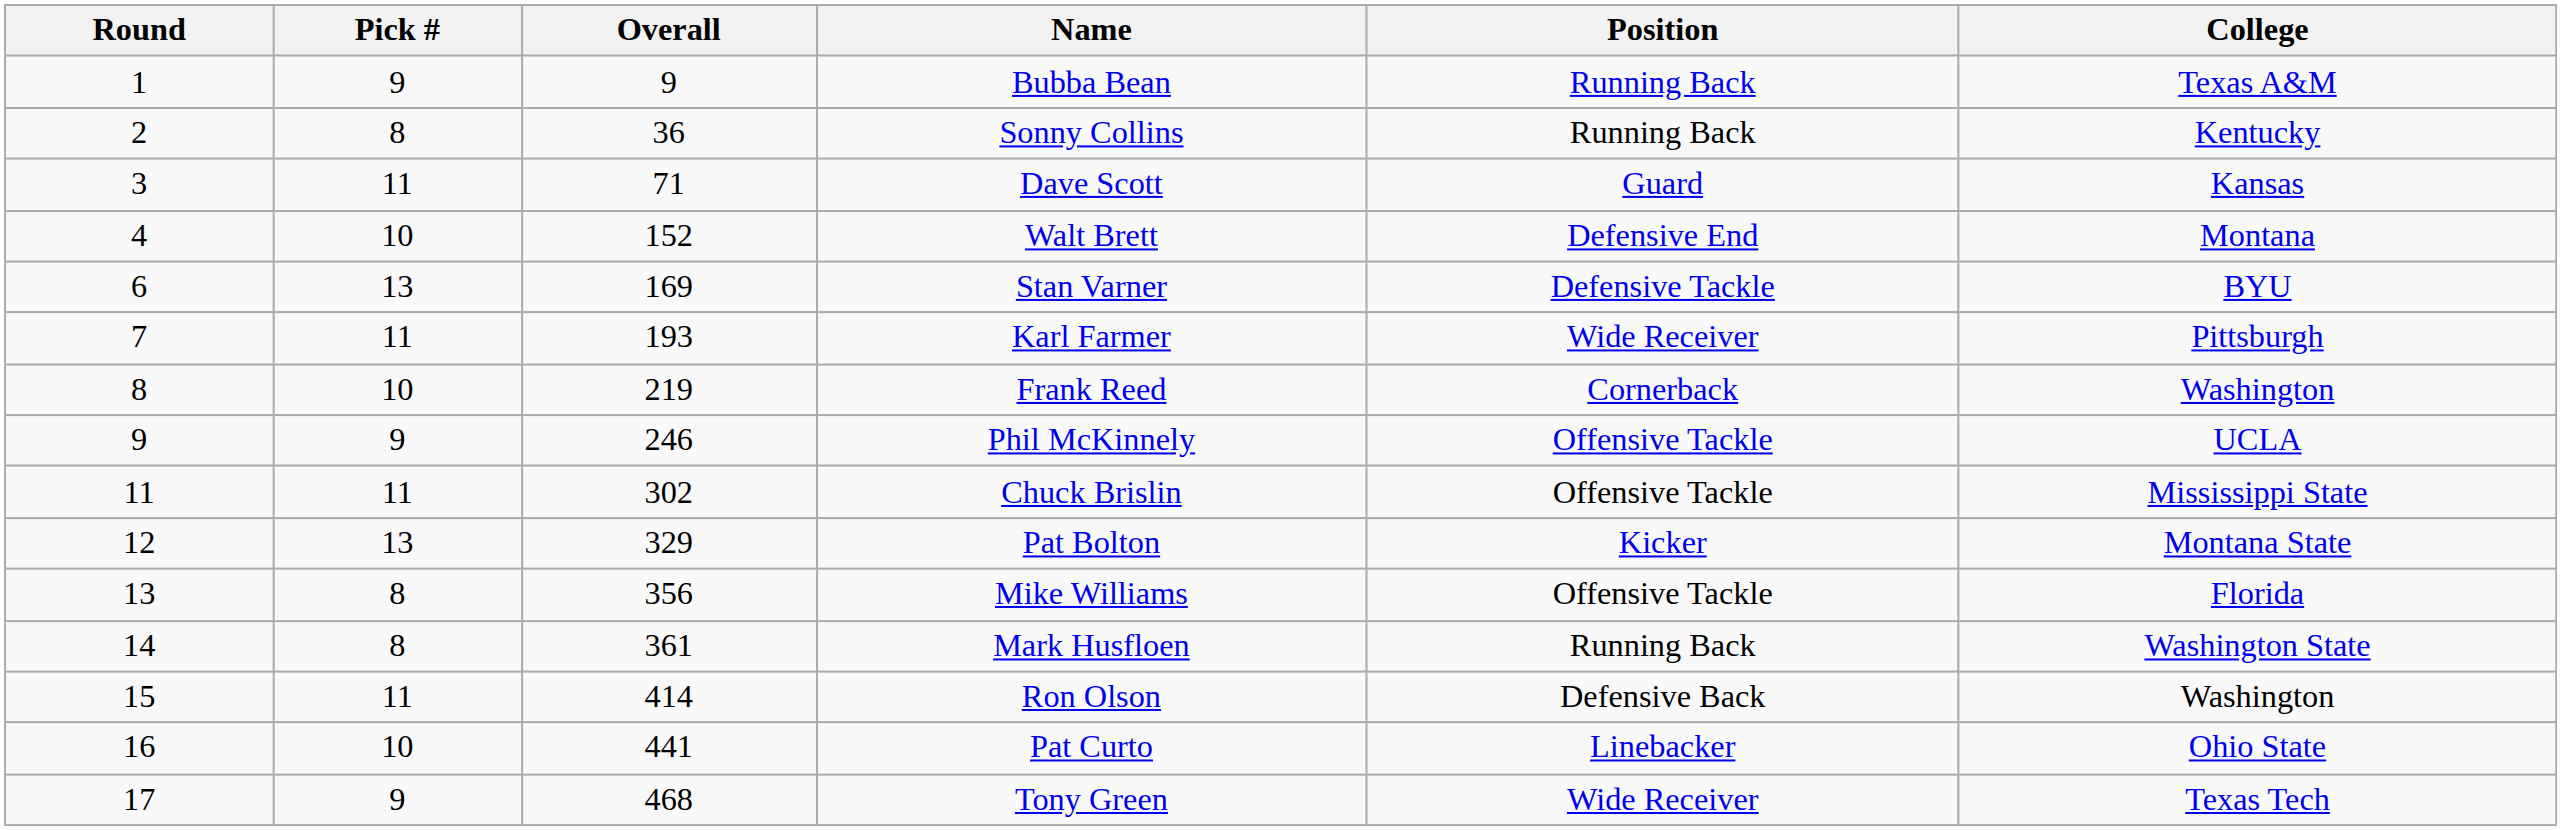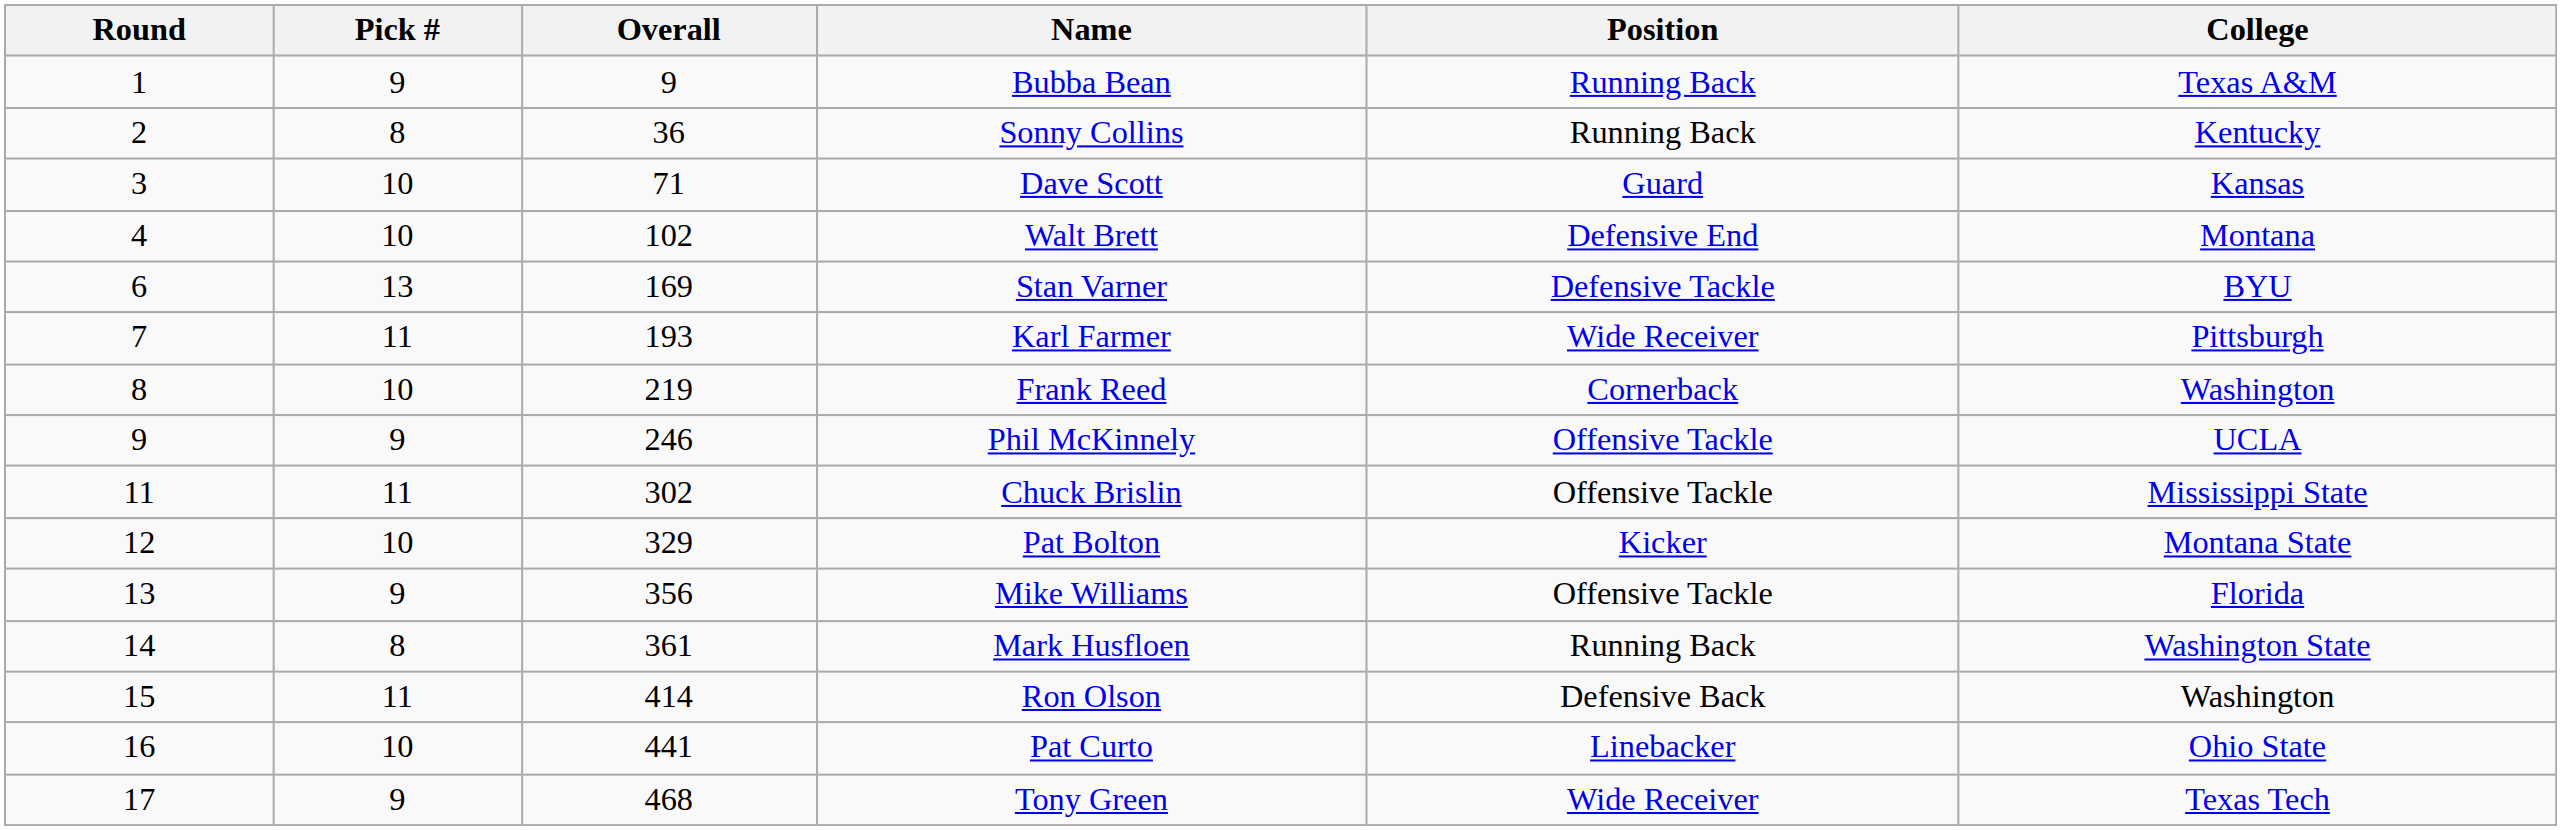Dave Scott | Pick #: 11 -> 10
Walt Brett | Overall: 152 -> 102
Pat Bolton | Pick #: 13 -> 10
Mike Williams | Pick #: 8 -> 9
